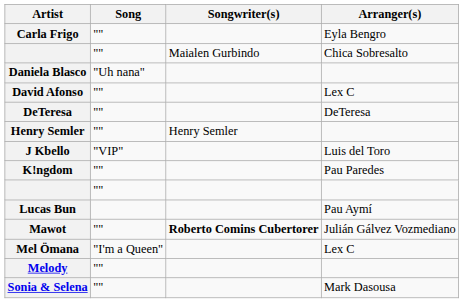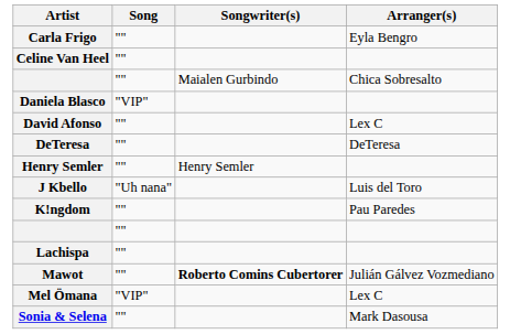+ row: Celine Van Heel | ""
Daniela Blasco | Song: "Uh nana" -> "VIP"
J Kbello | Song: "VIP" -> "Uh nana"
+ row: Lachispa | ""
- row: Lucas Bun | Pau Aymí
Mel Ömana | Song: "I'm a Queen" -> "VIP"
- row: Melody | ""
